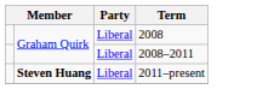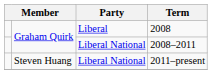2008–2011 | Party: Liberal -> Liberal National
2011–present | column 2: bold -> normal
2011–present | Party: Liberal -> Liberal National
